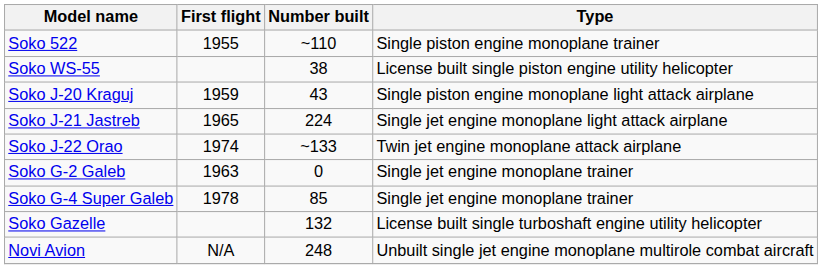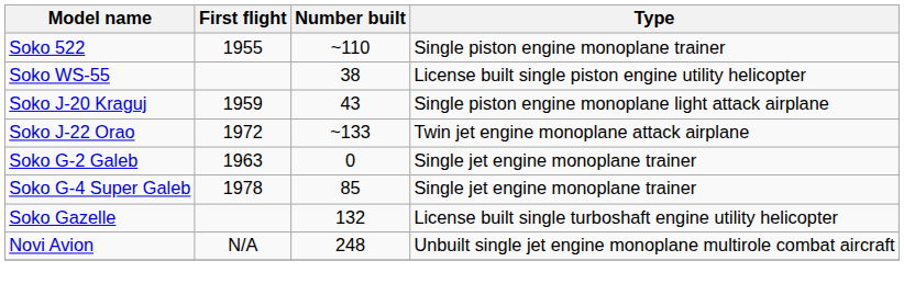- row: Soko J-21 Jastreb | 1965 | 224 | Single jet engine monoplane light attack airplane
Soko J-22 Orao | First flight: 1974 -> 1972
